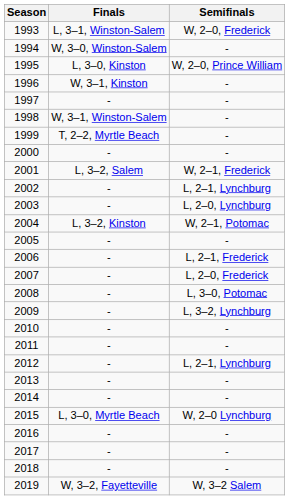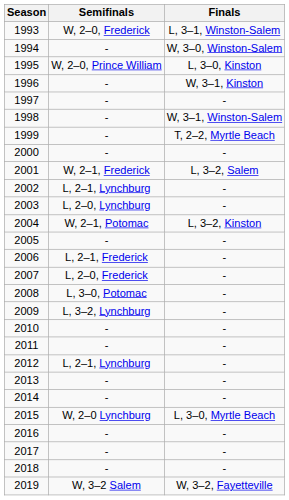columns swapped: Semifinals <-> Finals
